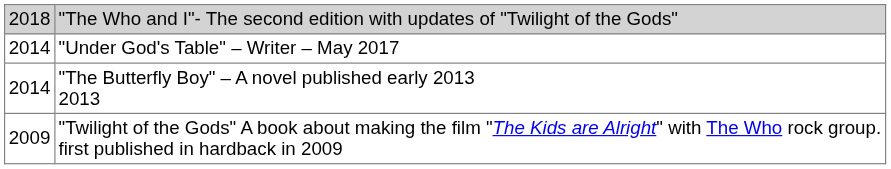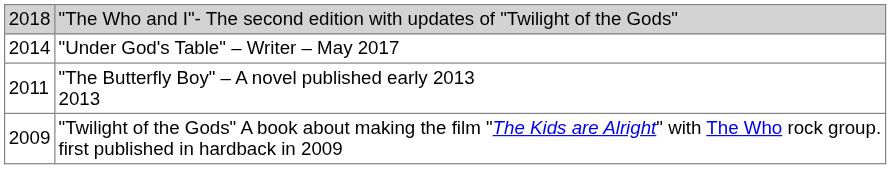"The Butterfly Boy" – A novel published early 2013 2013 | column 1: 2014 -> 2011
